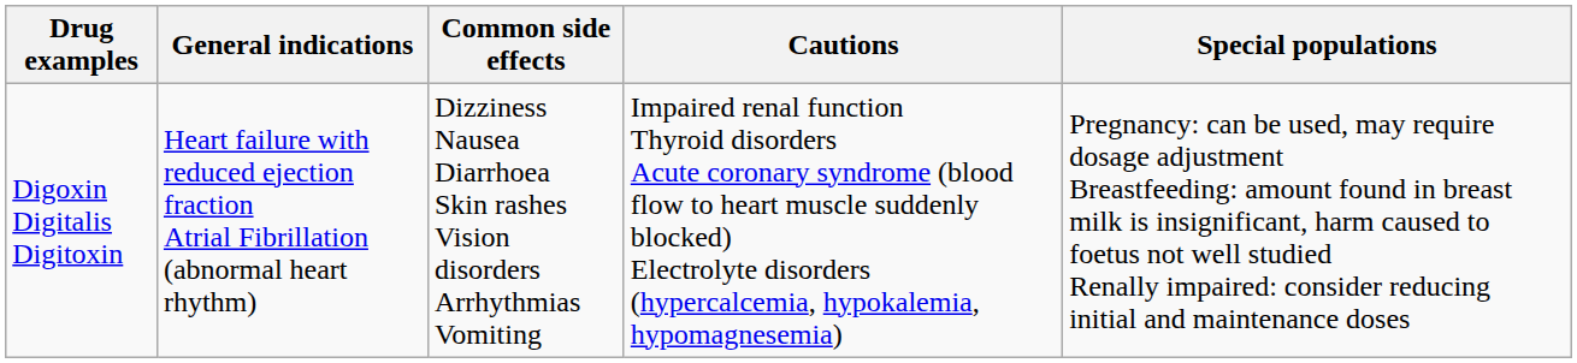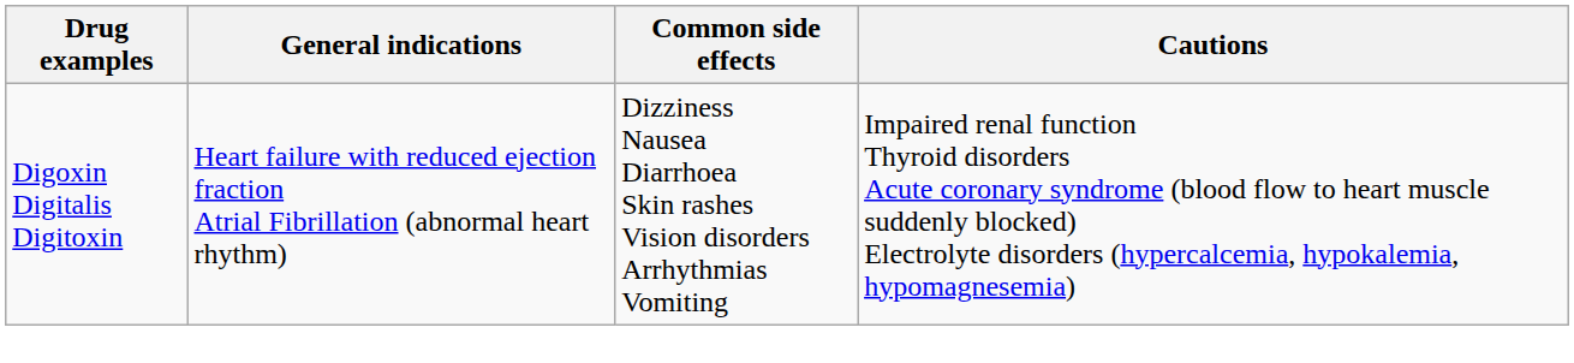- column: Special populations | Pregnancy: can be used, may require dosage adjustment Breastfeeding: amount found in breast milk is insignificant, harm caused to foetus not well studied Renally impaired: consider reducing initial and maintenance doses
